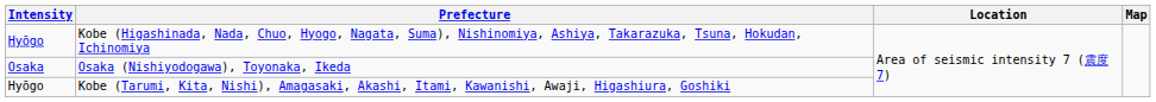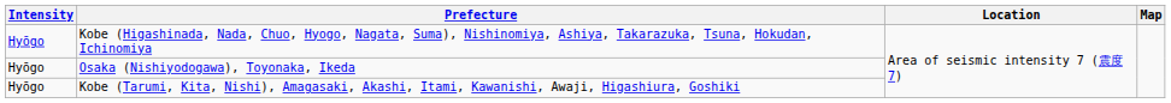Osaka (Nishiyodogawa), Toyonaka, Ikeda | Intensity: Osaka -> Hyōgo
